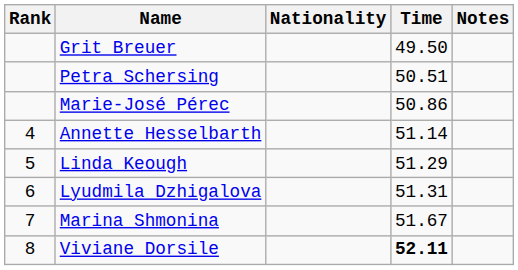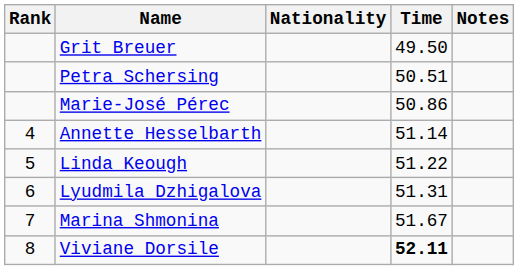Linda Keough | Time: 51.29 -> 51.22
